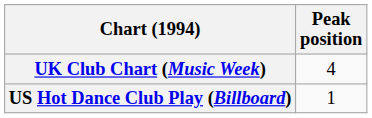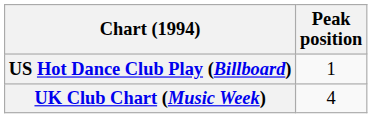rows swapped: UK Club Chart (Music Week) <-> US Hot Dance Club Play (Billboard)
